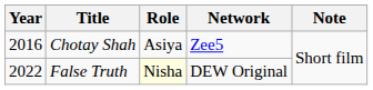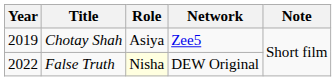Chotay Shah | Year: 2016 -> 2019
